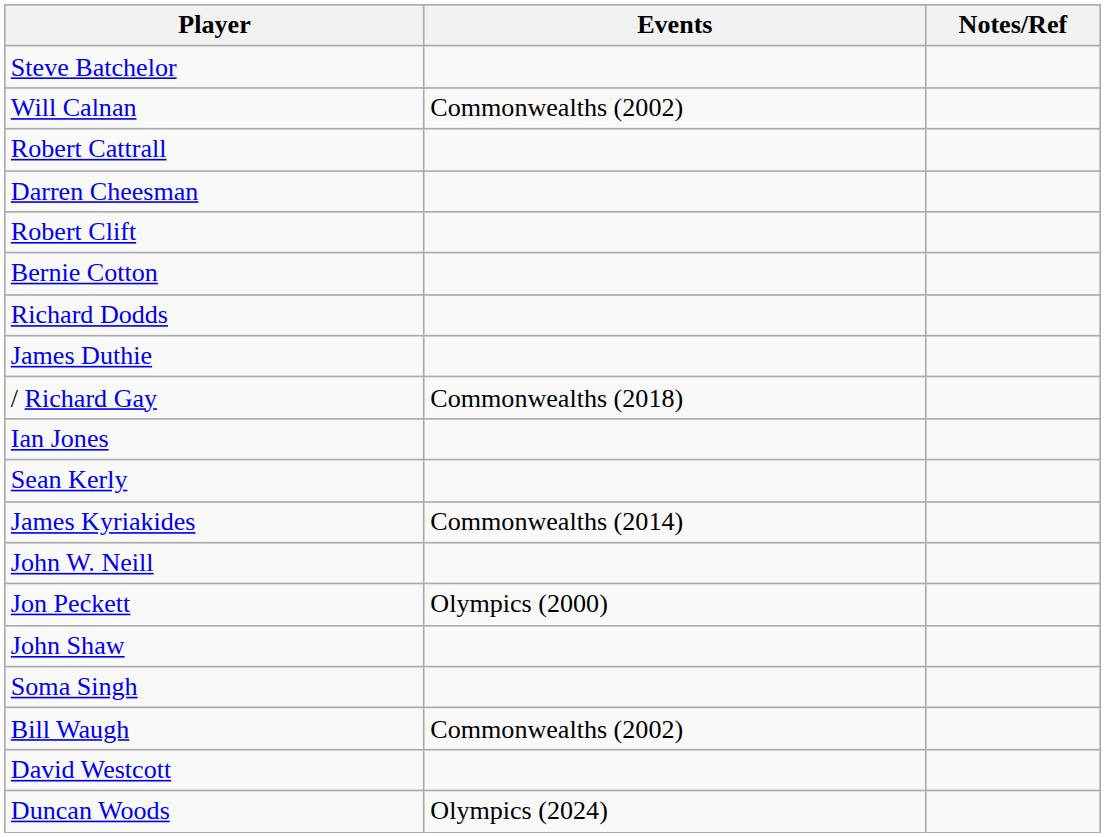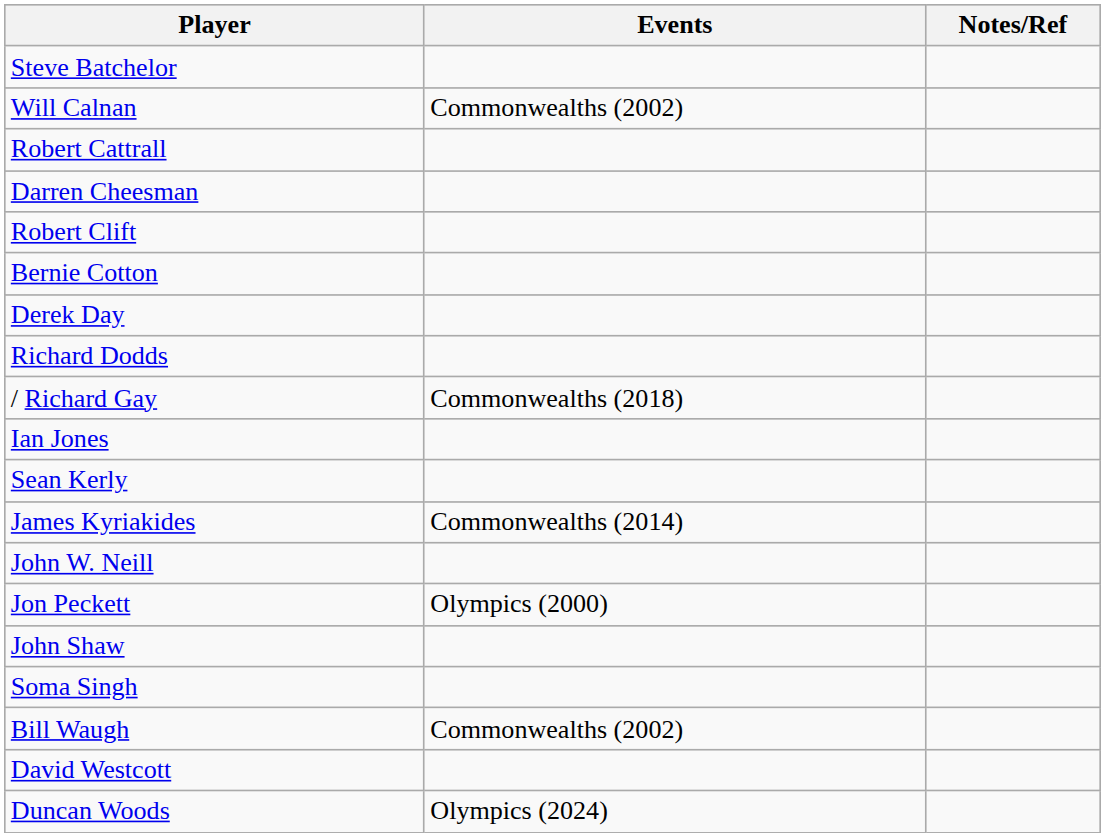+ row: Derek Day
- row: James Duthie
